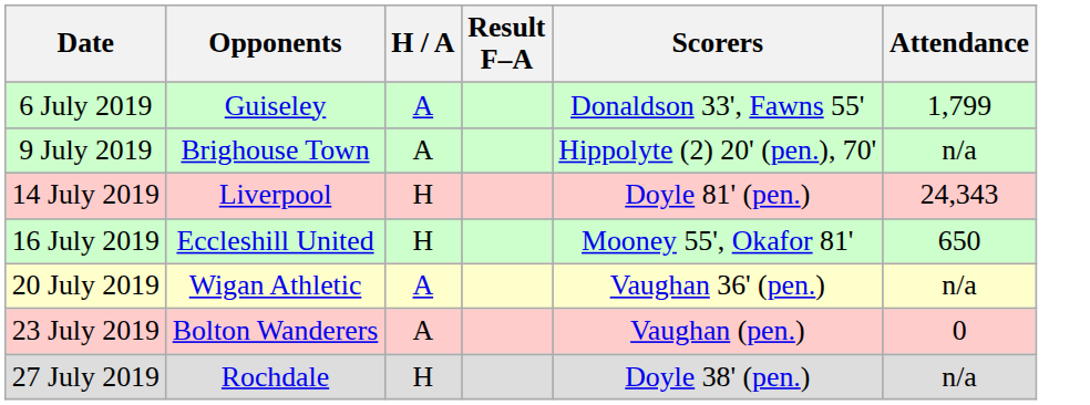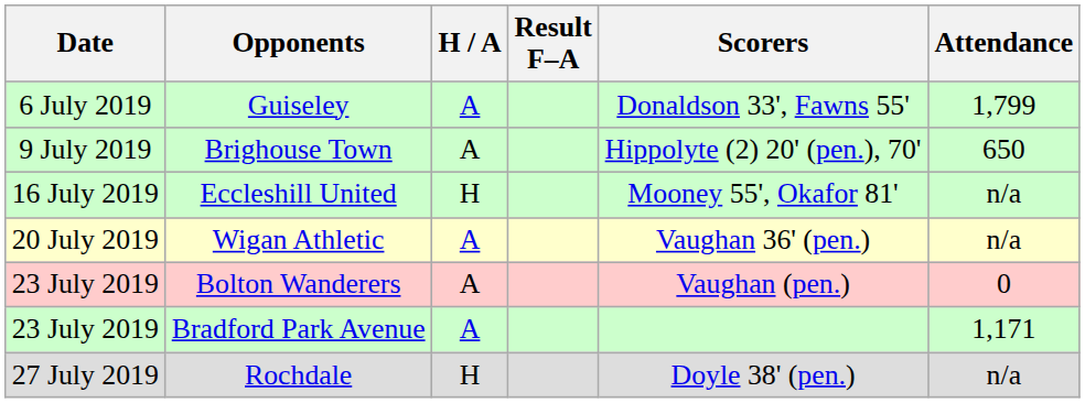Brighouse Town | Attendance: n/a -> 650
- row: 14 July 2019 | Liverpool | H | Doyle 81' (pen.) | 24,343
Eccleshill United | Attendance: 650 -> n/a
+ row: 23 July 2019 | Bradford Park Avenue | A | 1,171
